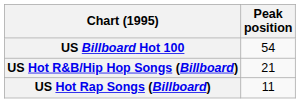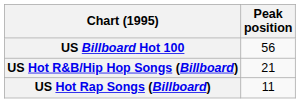US Billboard Hot 100 | Peak position: 54 -> 56
